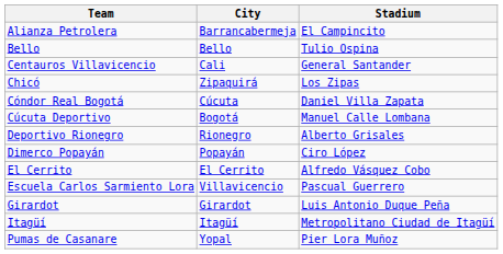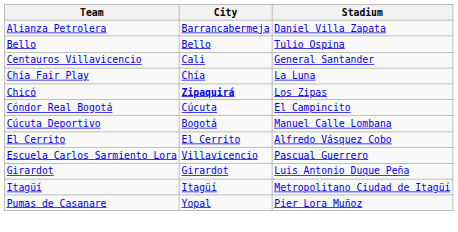Alianza Petrolera | Stadium: El Campincito -> Daniel Villa Zapata
+ row: Chía Fair Play | Chía | La Luna
Chicó | City: normal -> bold
Cóndor Real Bogotá | Stadium: Daniel Villa Zapata -> El Campincito
- row: Deportivo Rionegro | Rionegro | Alberto Grisales
- row: Dimerco Popayán | Popayán | Ciro López
